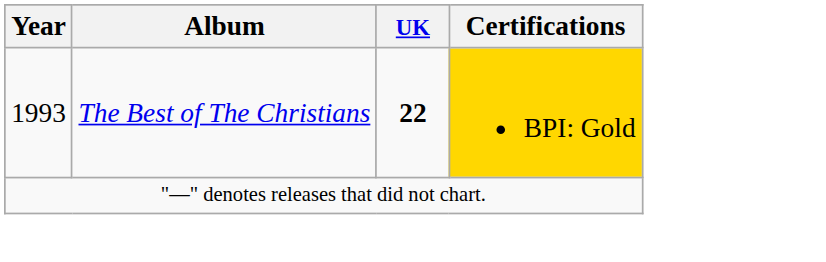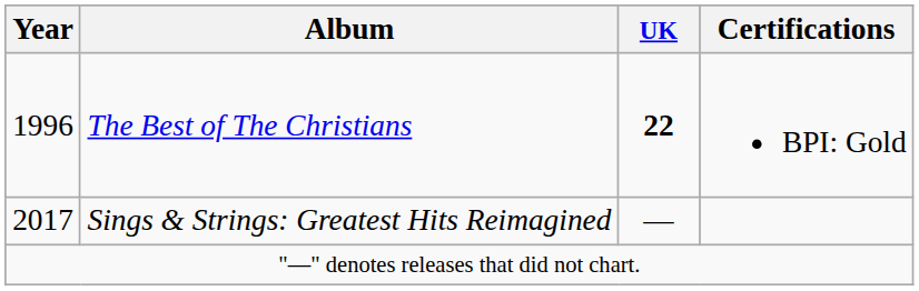The Best of The Christians | Year: 1993 -> 1996
The Best of The Christians | Certifications: gold background -> no background
+ row: 2017 | Sings & Strings: Greatest Hits Reimagined | —
